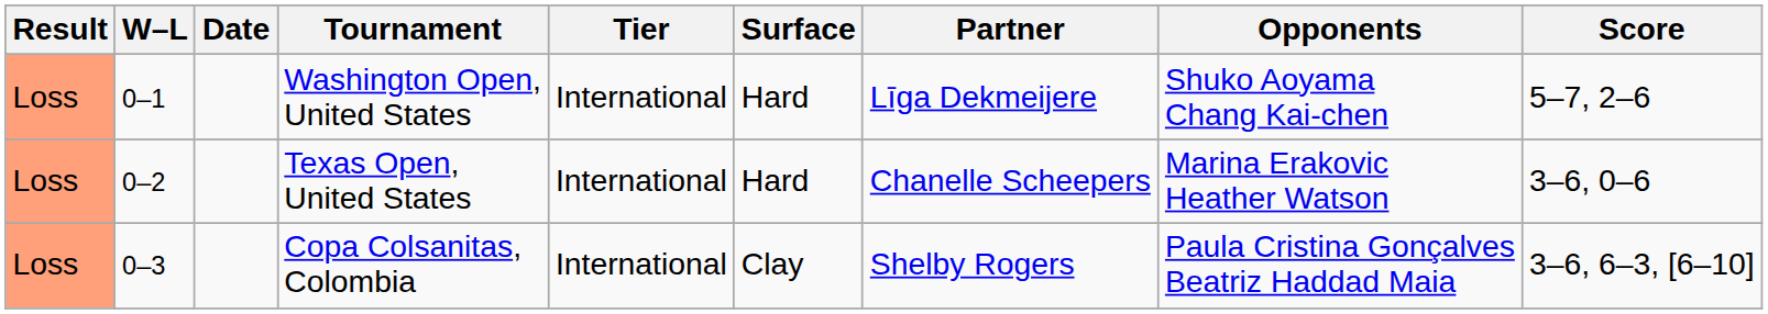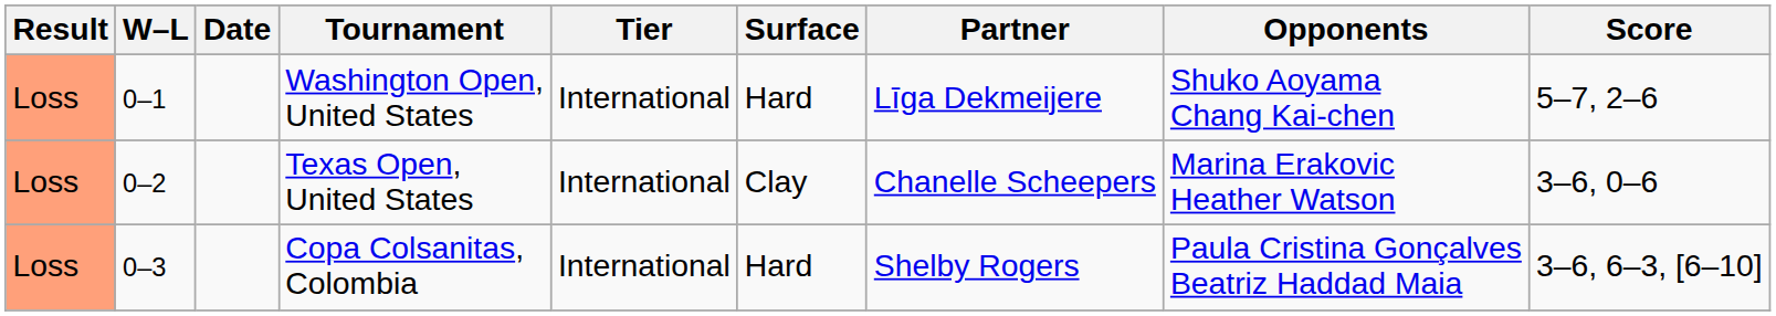Texas Open, United States | Surface: Hard -> Clay
Copa Colsanitas, Colombia | Surface: Clay -> Hard
